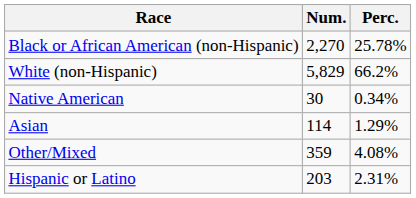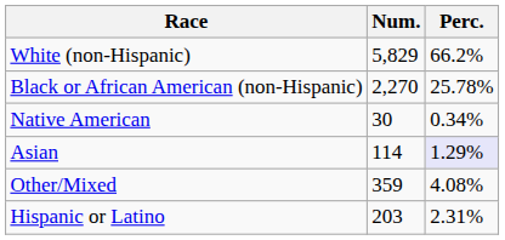rows swapped: White (non-Hispanic) <-> Black or African American (non-Hispanic)
Asian | Perc.: no background -> lavender background
